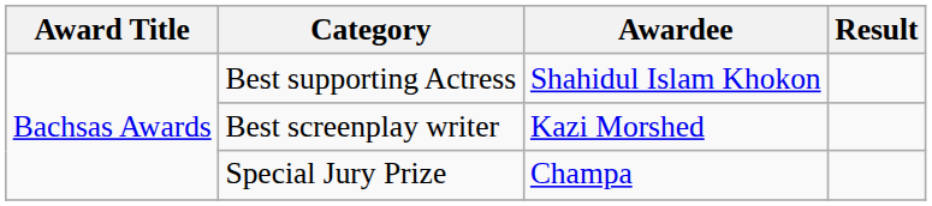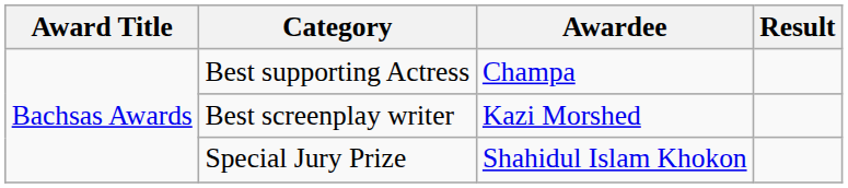Best supporting Actress | Awardee: Shahidul Islam Khokon -> Champa
Special Jury Prize | Awardee: Champa -> Shahidul Islam Khokon
